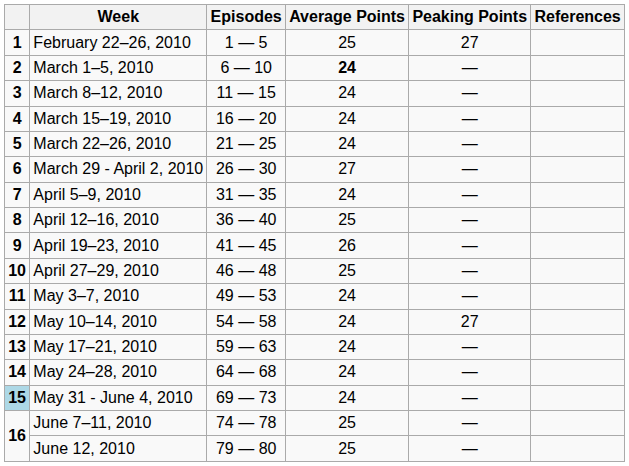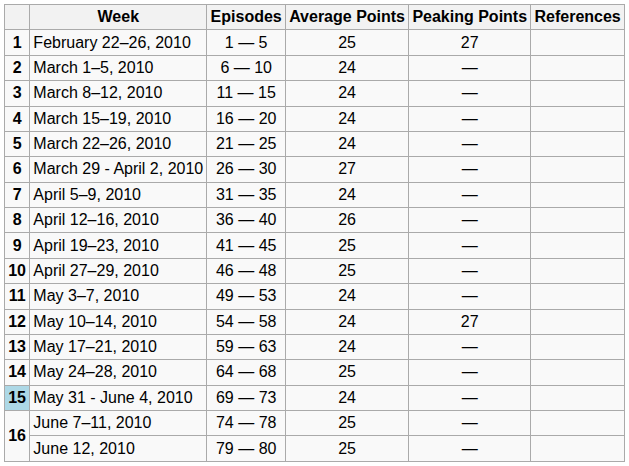March 1–5, 2010 | Average Points: bold -> normal
April 12–16, 2010 | Average Points: 25 -> 26
April 19–23, 2010 | Average Points: 26 -> 25
May 24–28, 2010 | Average Points: 24 -> 25
